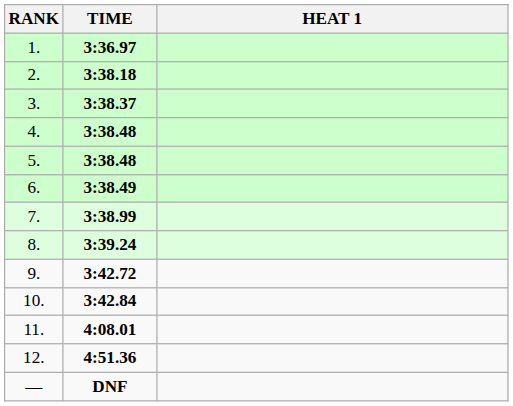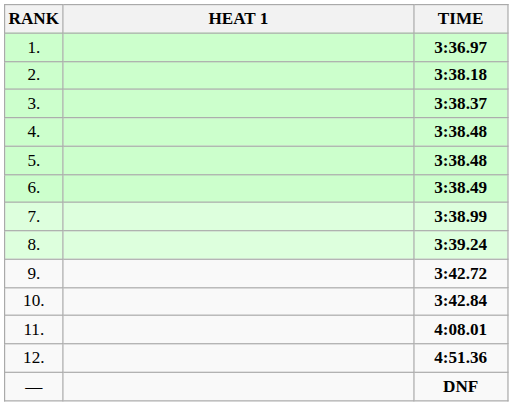columns swapped: HEAT 1 <-> TIME
